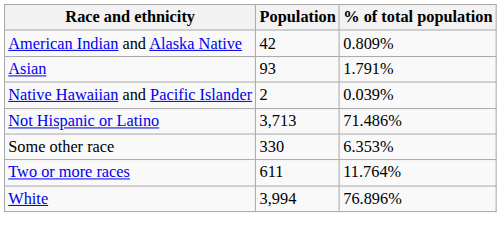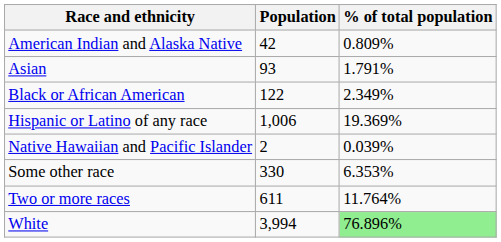+ row: Black or African American | 122 | 2.349%
+ row: Hispanic or Latino of any race | 1,006 | 19.369%
- row: Not Hispanic or Latino | 3,713 | 71.486%
White | % of total population: no background -> lightgreen background
